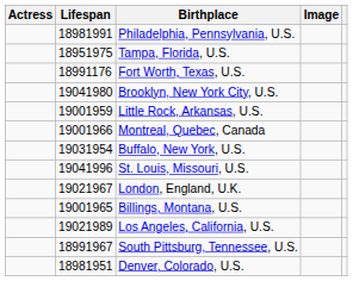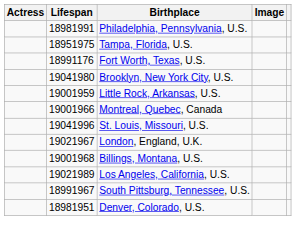- row: 19031954 | Buffalo, New York, U.S.
Billings, Montana, U.S. | Lifespan: 19001965 -> 19001968
